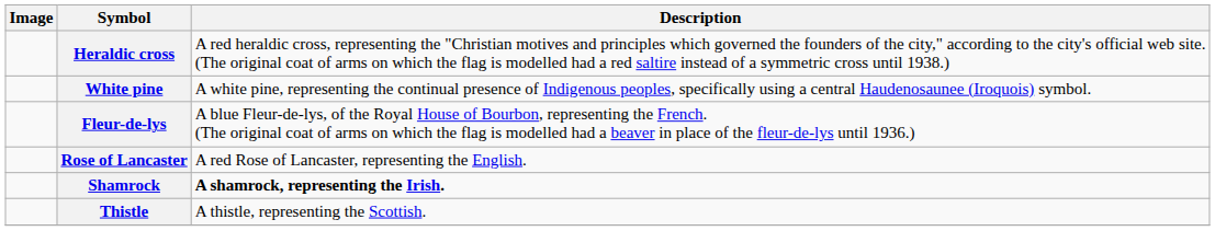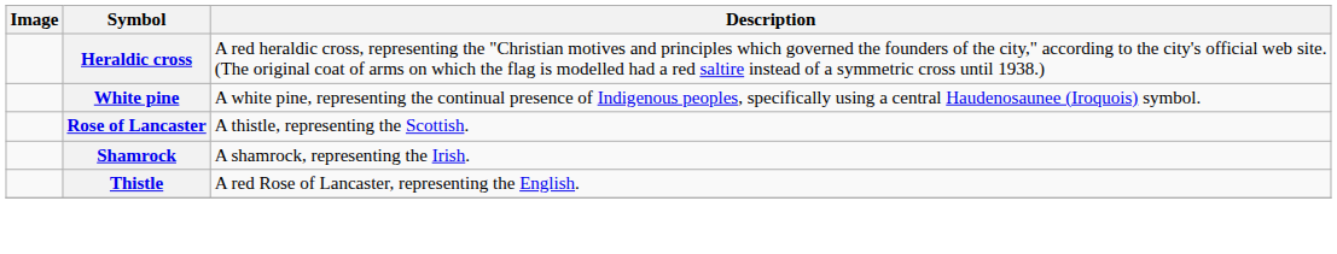- row: Fleur-de-lys | A blue Fleur-de-lys, of the Royal House of Bourbon, representing the French. (The original coat of arms on which the flag is modelled had a beaver in place of the fleur-de-lys until 1936.)
Rose of Lancaster | Description: A red Rose of Lancaster, representing the English. -> A thistle, representing the Scottish.
Shamrock | Description: bold -> normal
Thistle | Description: A thistle, representing the Scottish. -> A red Rose of Lancaster, representing the English.
